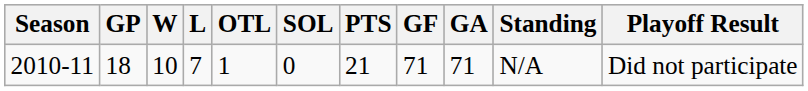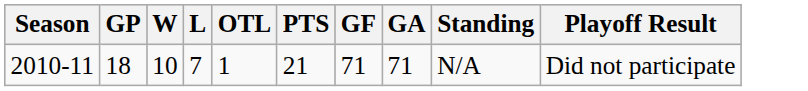- column: SOL | 0
